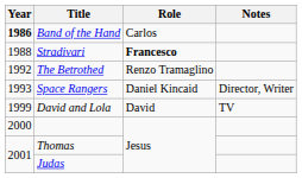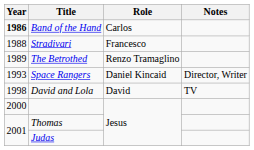Stradivari | Role: bold -> normal
The Betrothed | Year: 1992 -> 1989
David and Lola | Year: 1999 -> 1998
